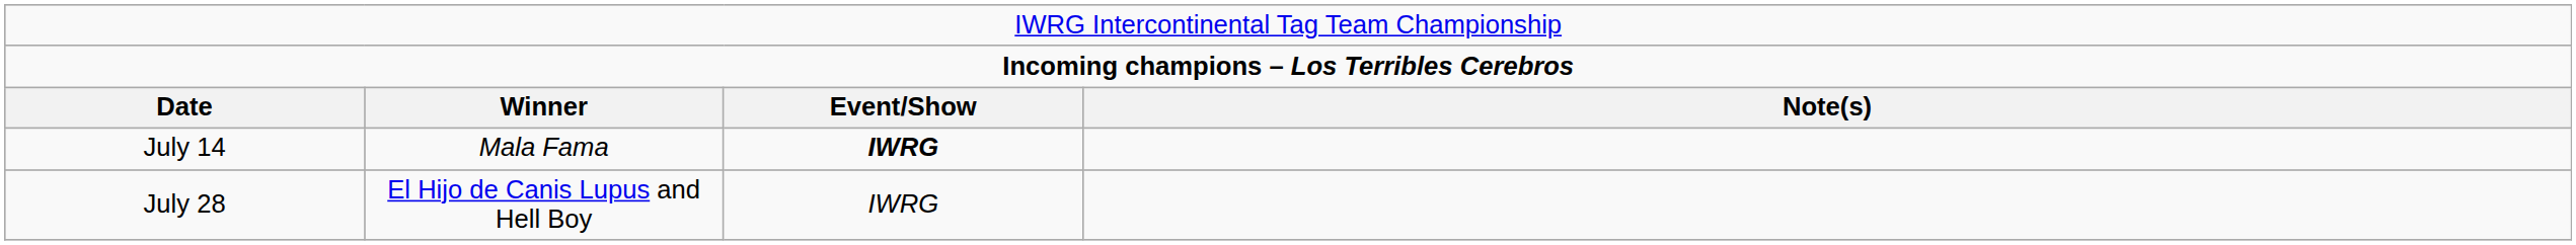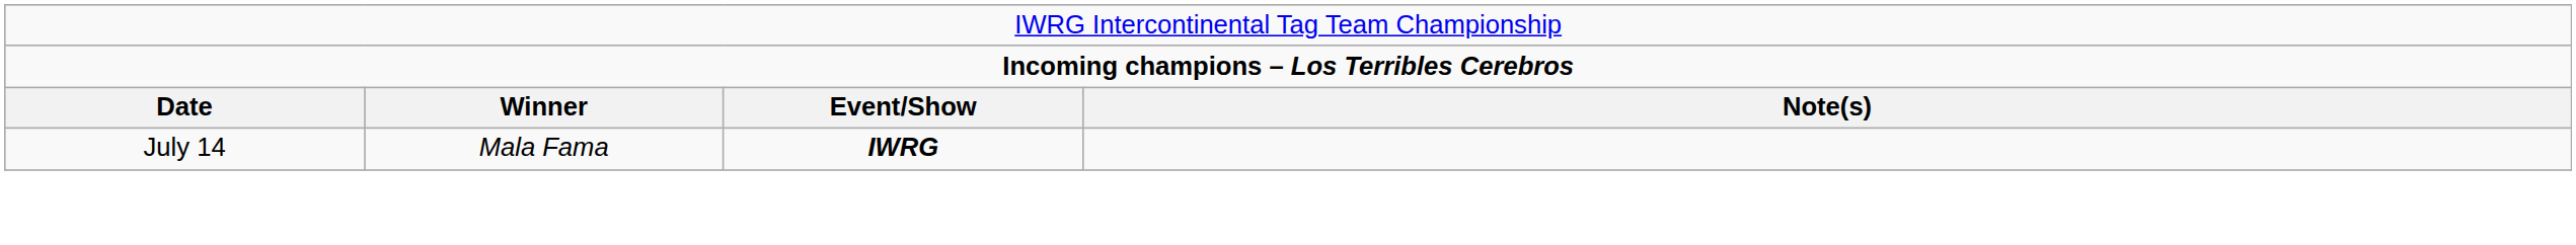- row: July 28 | El Hijo de Canis Lupus and Hell Boy | IWRG
